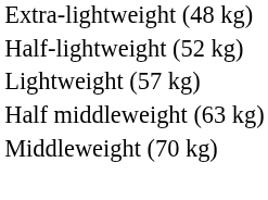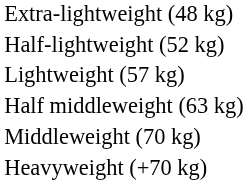+ row: Heavyweight (+70 kg)
